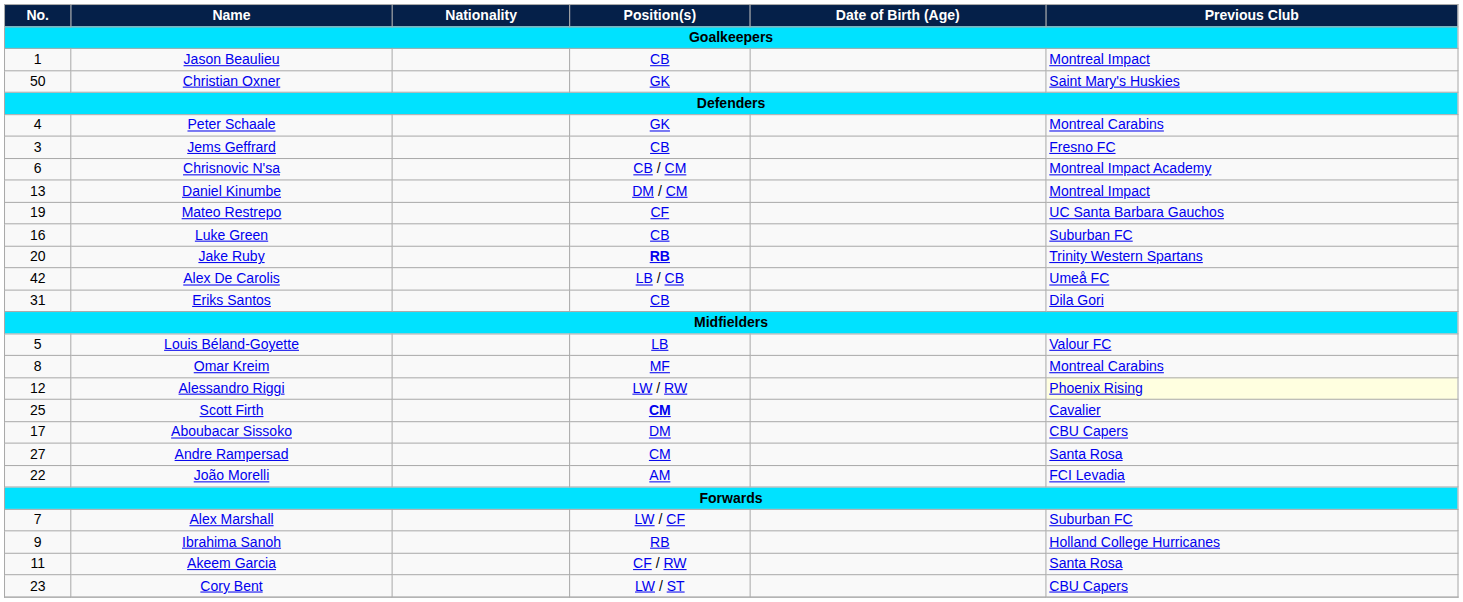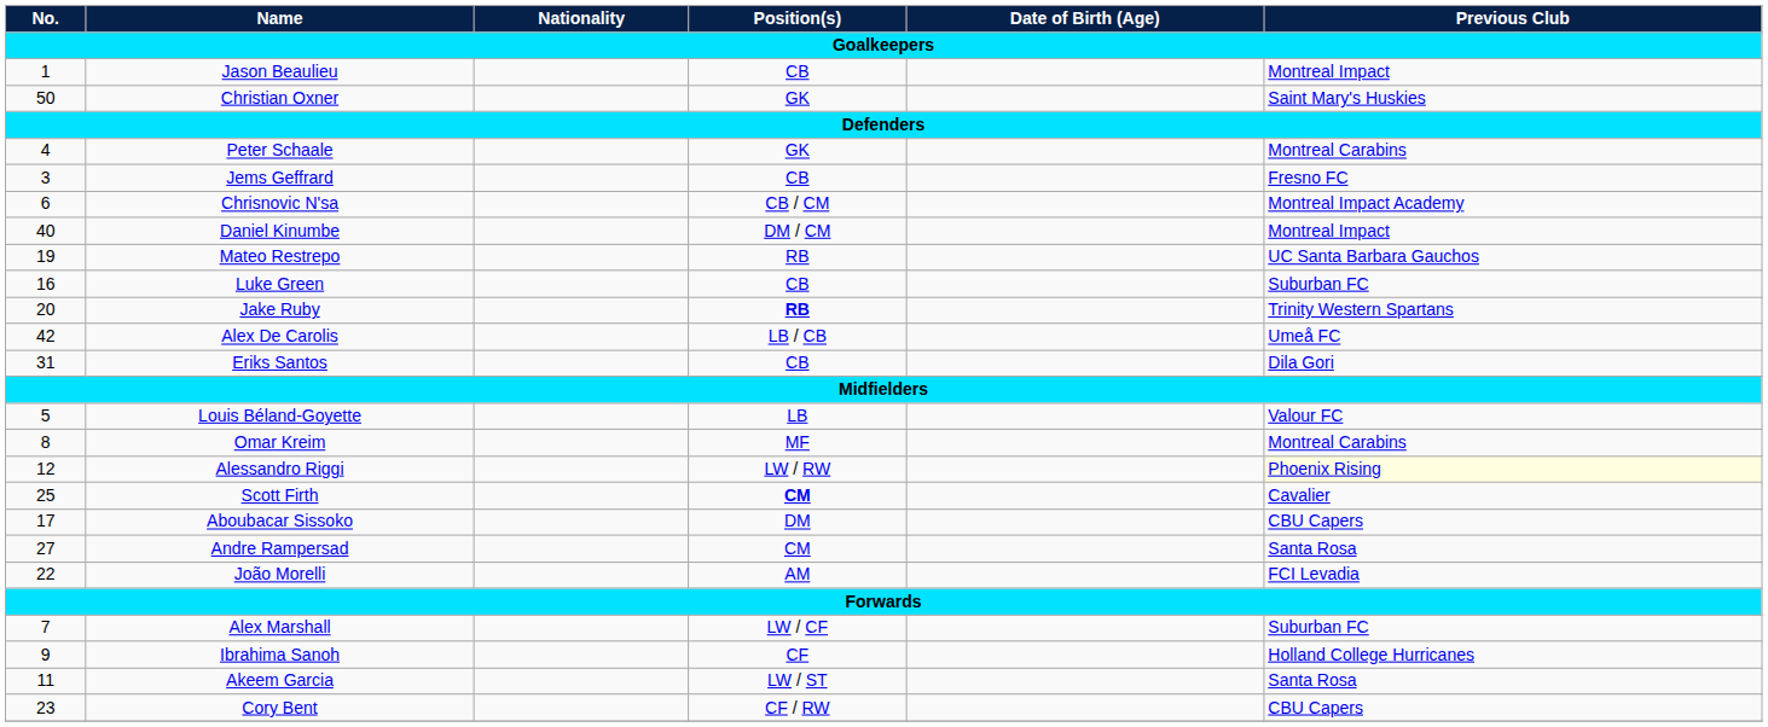Daniel Kinumbe | No.: 13 -> 40
Mateo Restrepo | Position(s): CF -> RB
Ibrahima Sanoh | Position(s): RB -> CF
Akeem Garcia | Position(s): CF / RW -> LW / ST
Cory Bent | Position(s): LW / ST -> CF / RW
